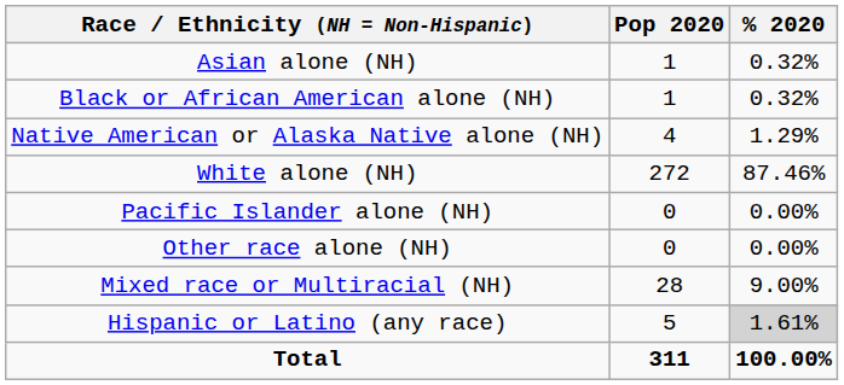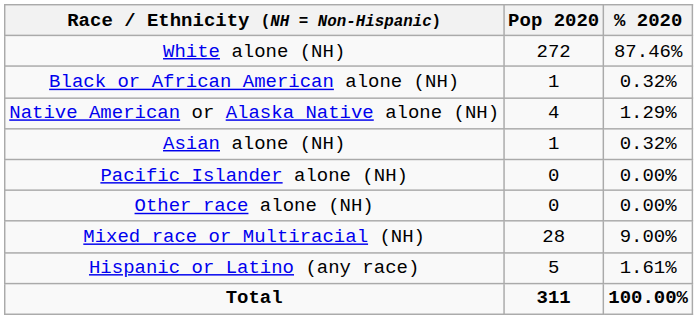rows swapped: White alone (NH) <-> Asian alone (NH)
Hispanic or Latino (any race) | % 2020: lightgrey background -> no background
